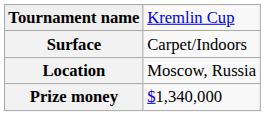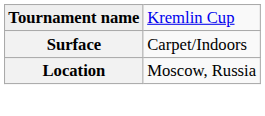- row: Prize money | $1,340,000
